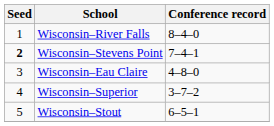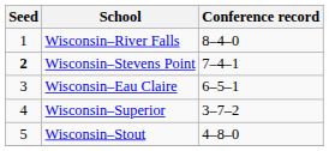Wisconsin–Eau Claire | Conference record: 4–8–0 -> 6–5–1
Wisconsin–Stout | Conference record: 6–5–1 -> 4–8–0
